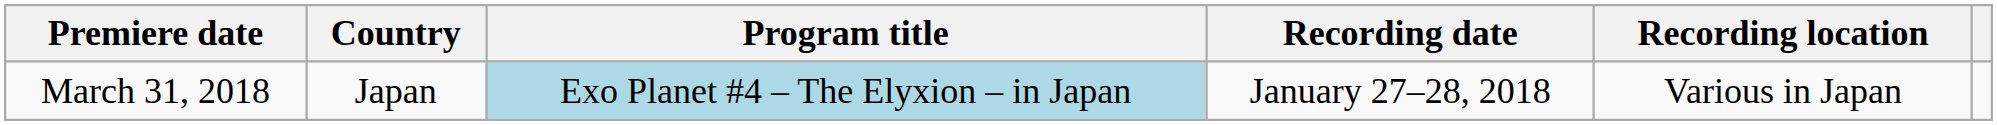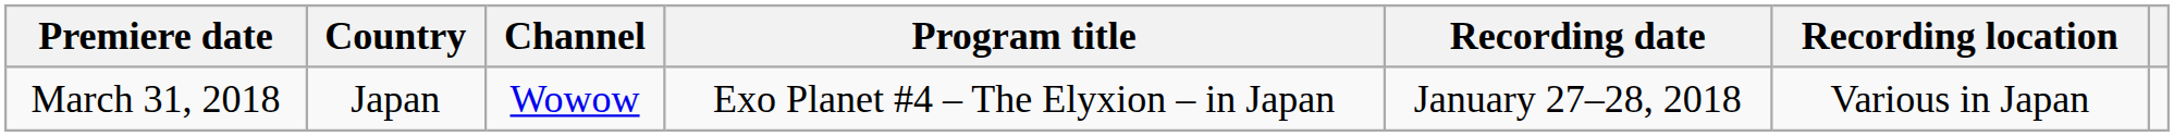+ column: Channel | Wowow
March 31, 2018 | Program title: lightblue background -> no background
